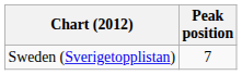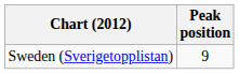Sweden (Sverigetopplistan) | Peak position: 7 -> 9
